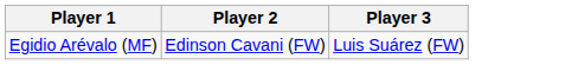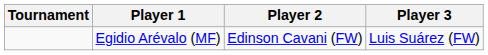+ column: Tournament
